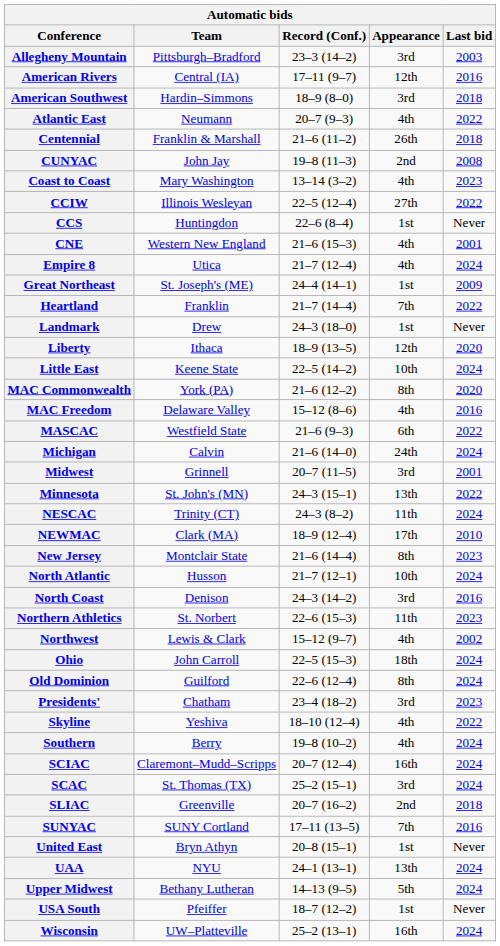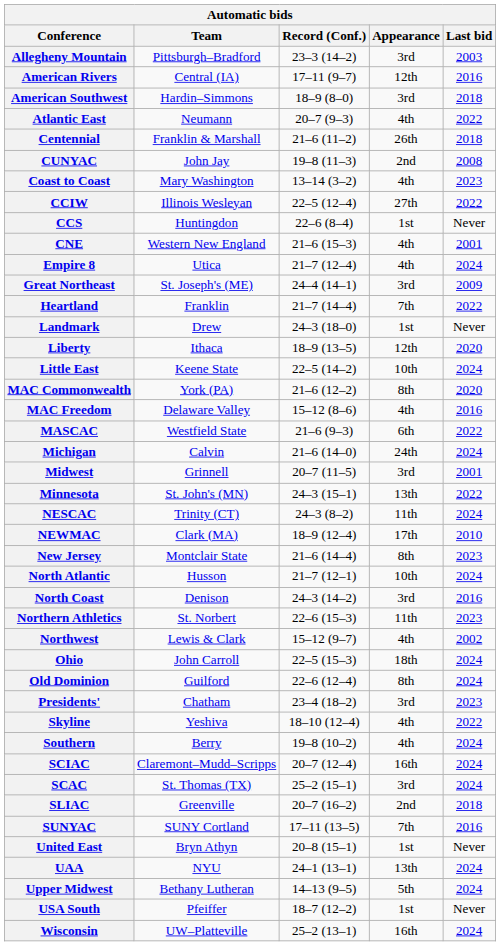Great Northeast | Appearance: 1st -> 3rd
